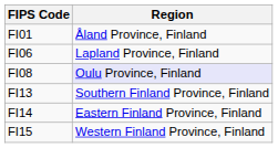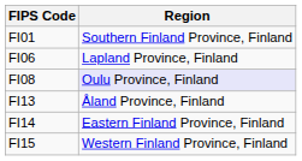FI01 | Region: Åland Province, Finland -> Southern Finland Province, Finland
FI13 | Region: Southern Finland Province, Finland -> Åland Province, Finland
